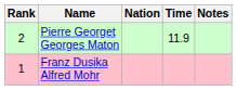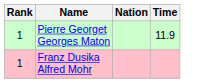- column: Notes
Pierre Georget Georges Maton | Rank: 2 -> 1
